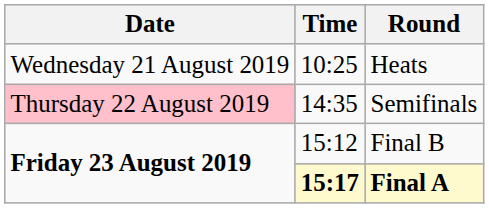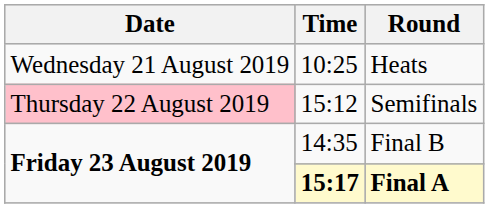Semifinals | Time: 14:35 -> 15:12
Final B | Time: 15:12 -> 14:35
